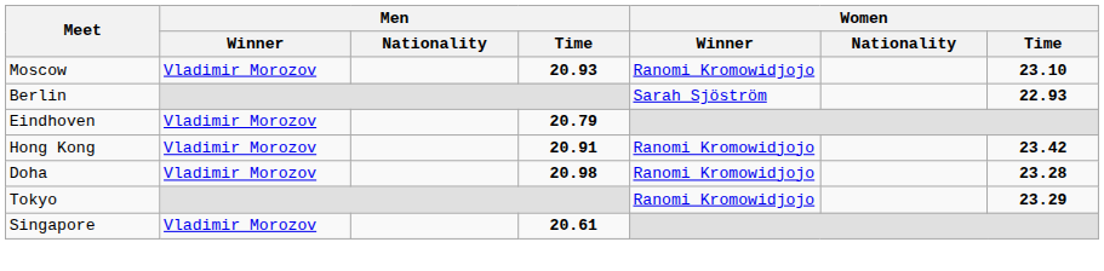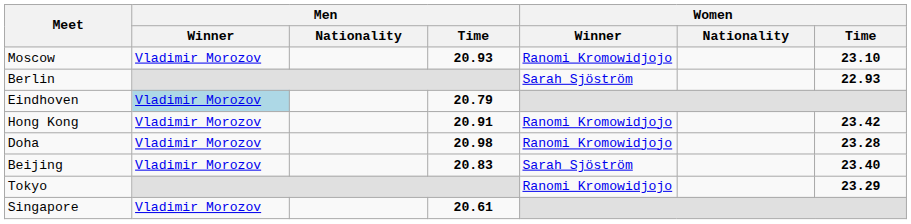Eindhoven | Men / Winner: no background -> lightblue background
+ row: Beijing | Vladimir Morozov | 20.83 | Sarah Sjöström | 23.40
